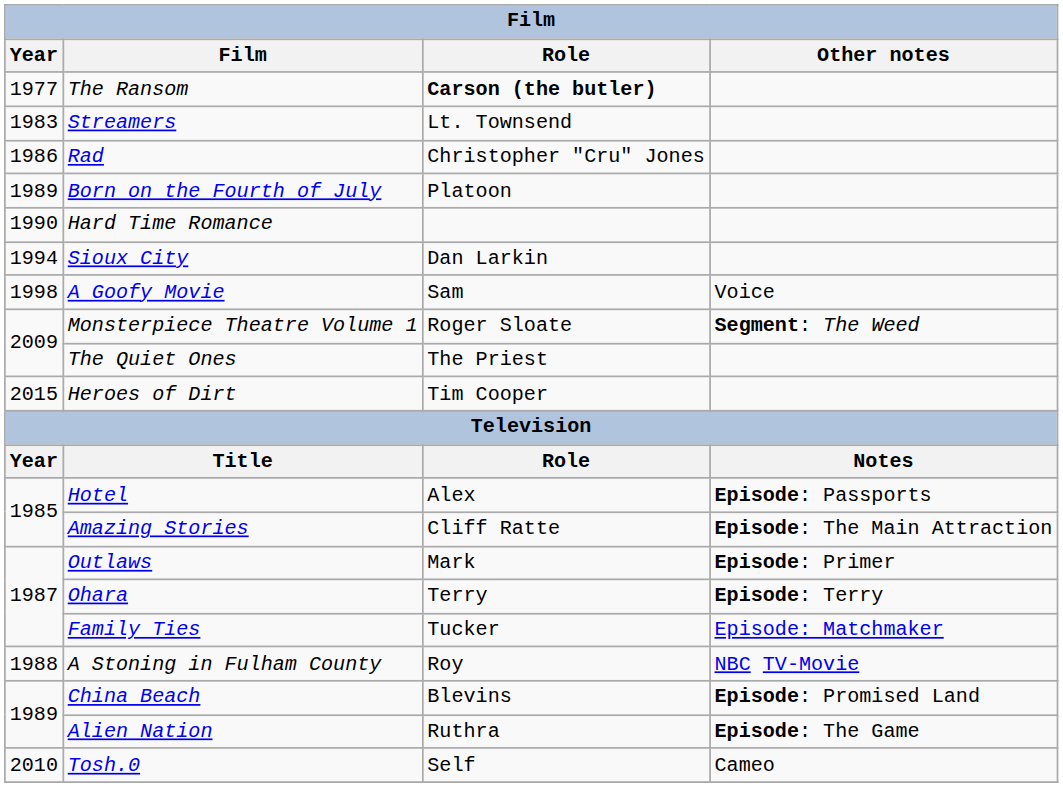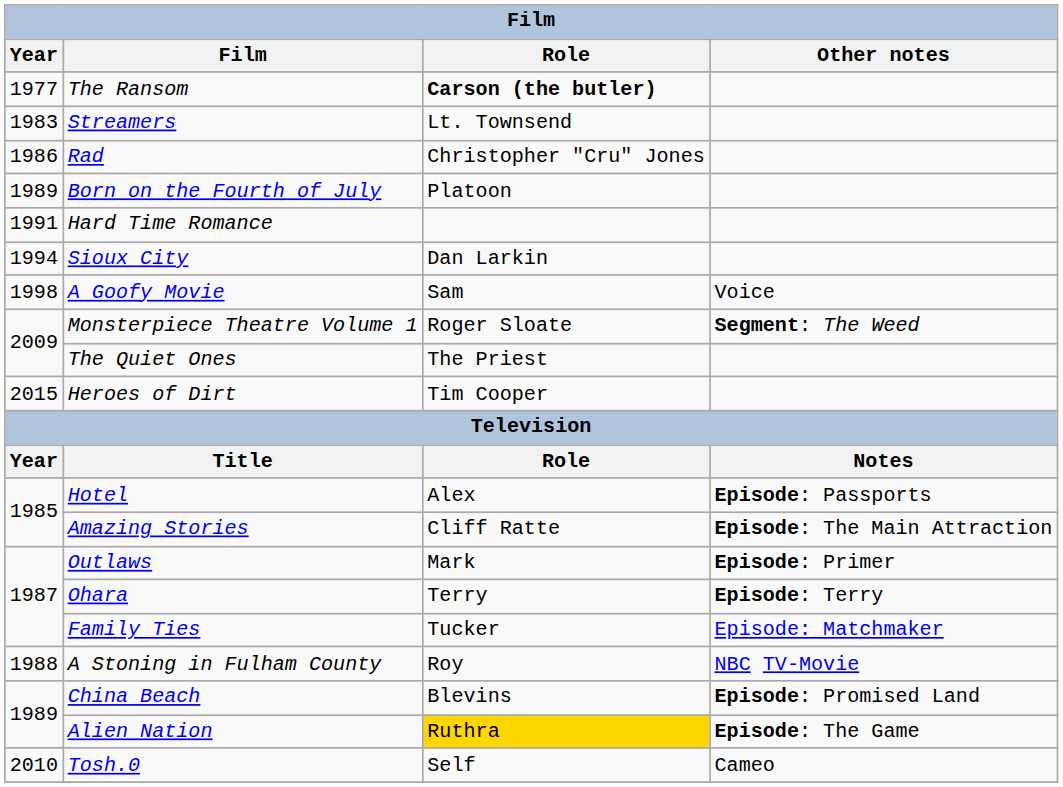Hard Time Romance | Year: 1990 -> 1991
Alien Nation | Role: no background -> gold background
